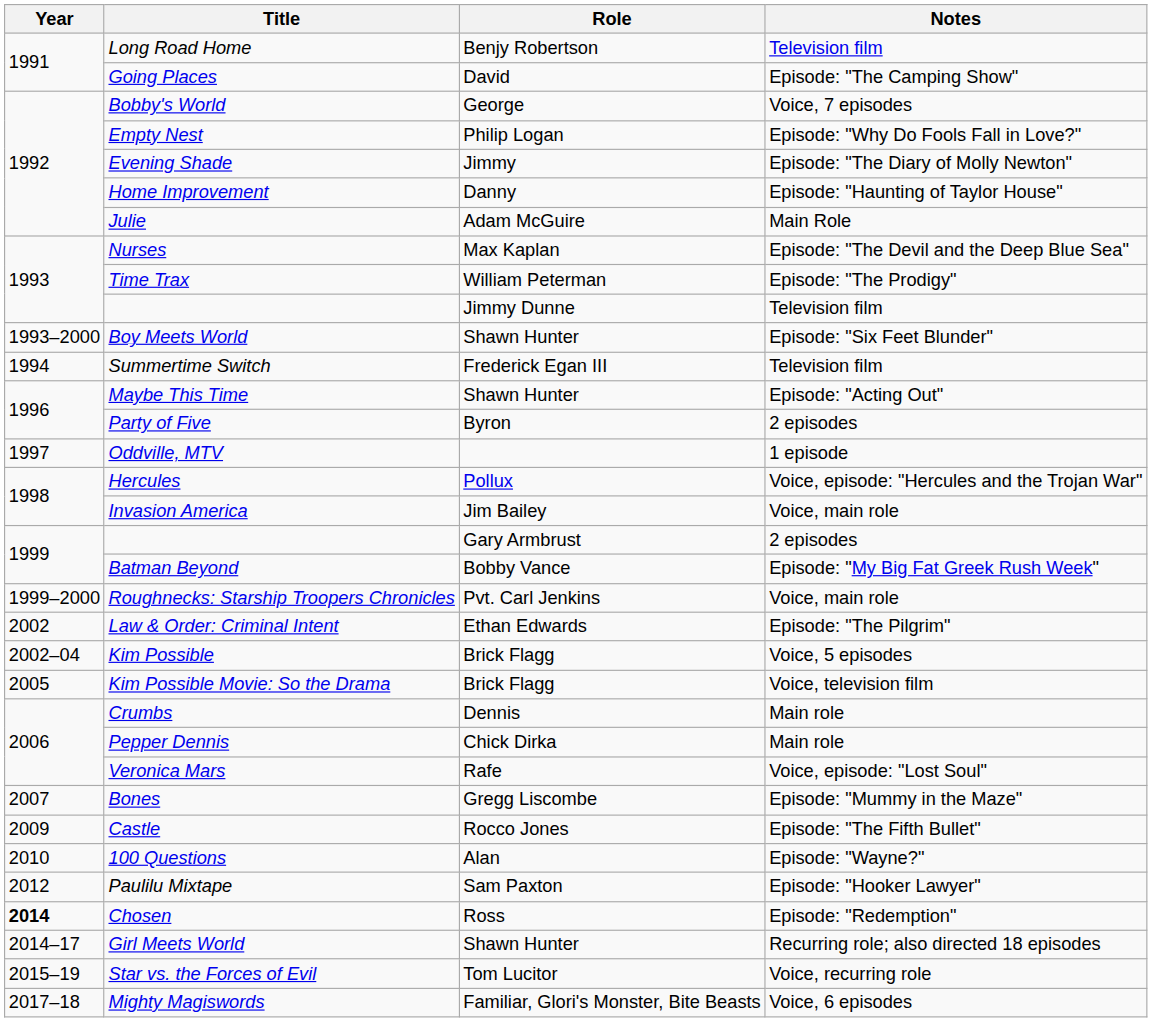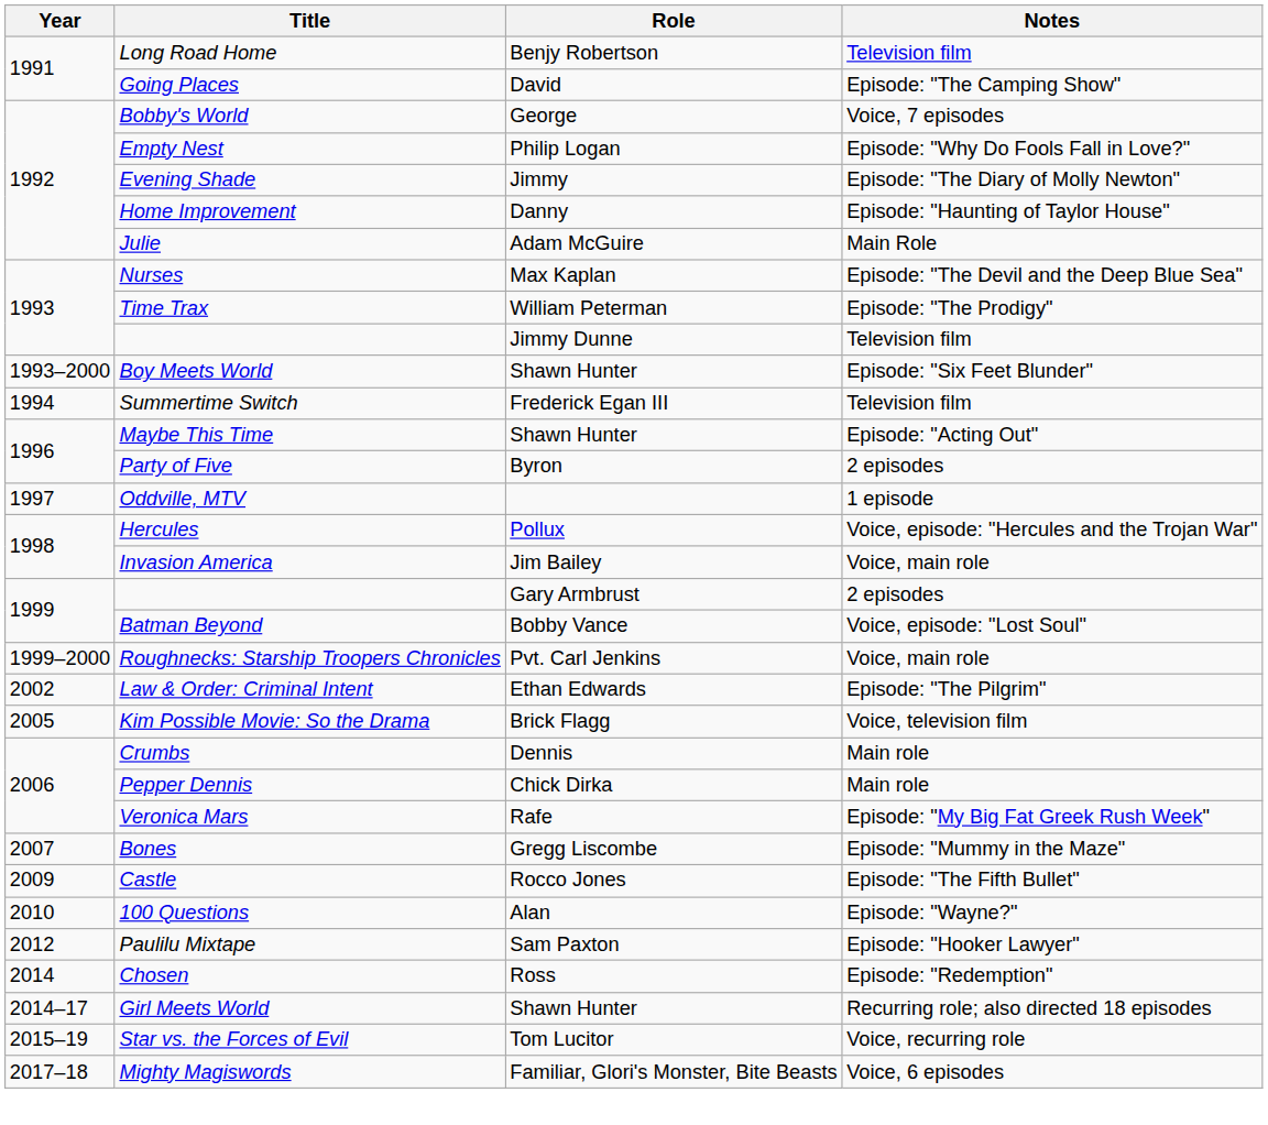Batman Beyond | Notes: Episode: "My Big Fat Greek Rush Week" -> Voice, episode: "Lost Soul"
- row: 2002–04 | Kim Possible | Brick Flagg | Voice, 5 episodes
Veronica Mars | Notes: Voice, episode: "Lost Soul" -> Episode: "My Big Fat Greek Rush Week"
Chosen | Year: bold -> normal
